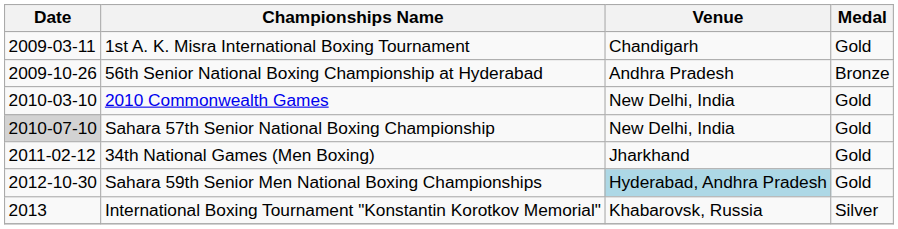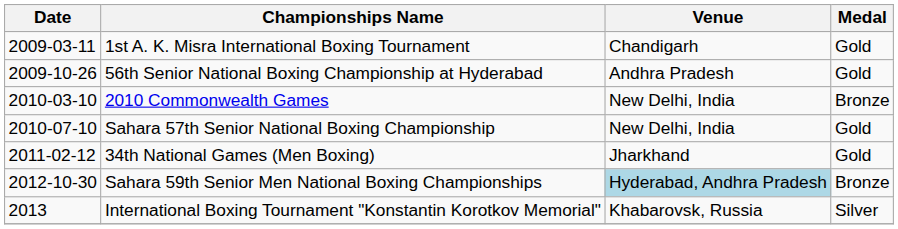56th Senior National Boxing Championship at Hyderabad | Medal: Bronze -> Gold
2010 Commonwealth Games | Medal: Gold -> Bronze
Sahara 57th Senior National Boxing Championship | Date: lightgrey background -> no background
Sahara 59th Senior Men National Boxing Championships | Medal: Gold -> Bronze
